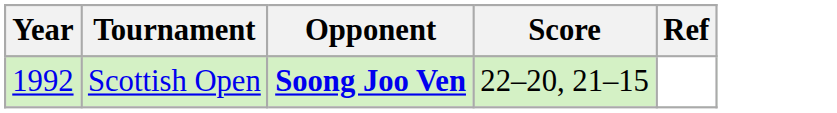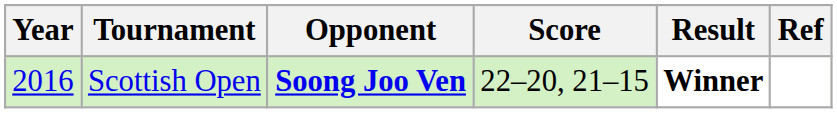+ column: Result | Winner
Scottish Open | Year: 1992 -> 2016
